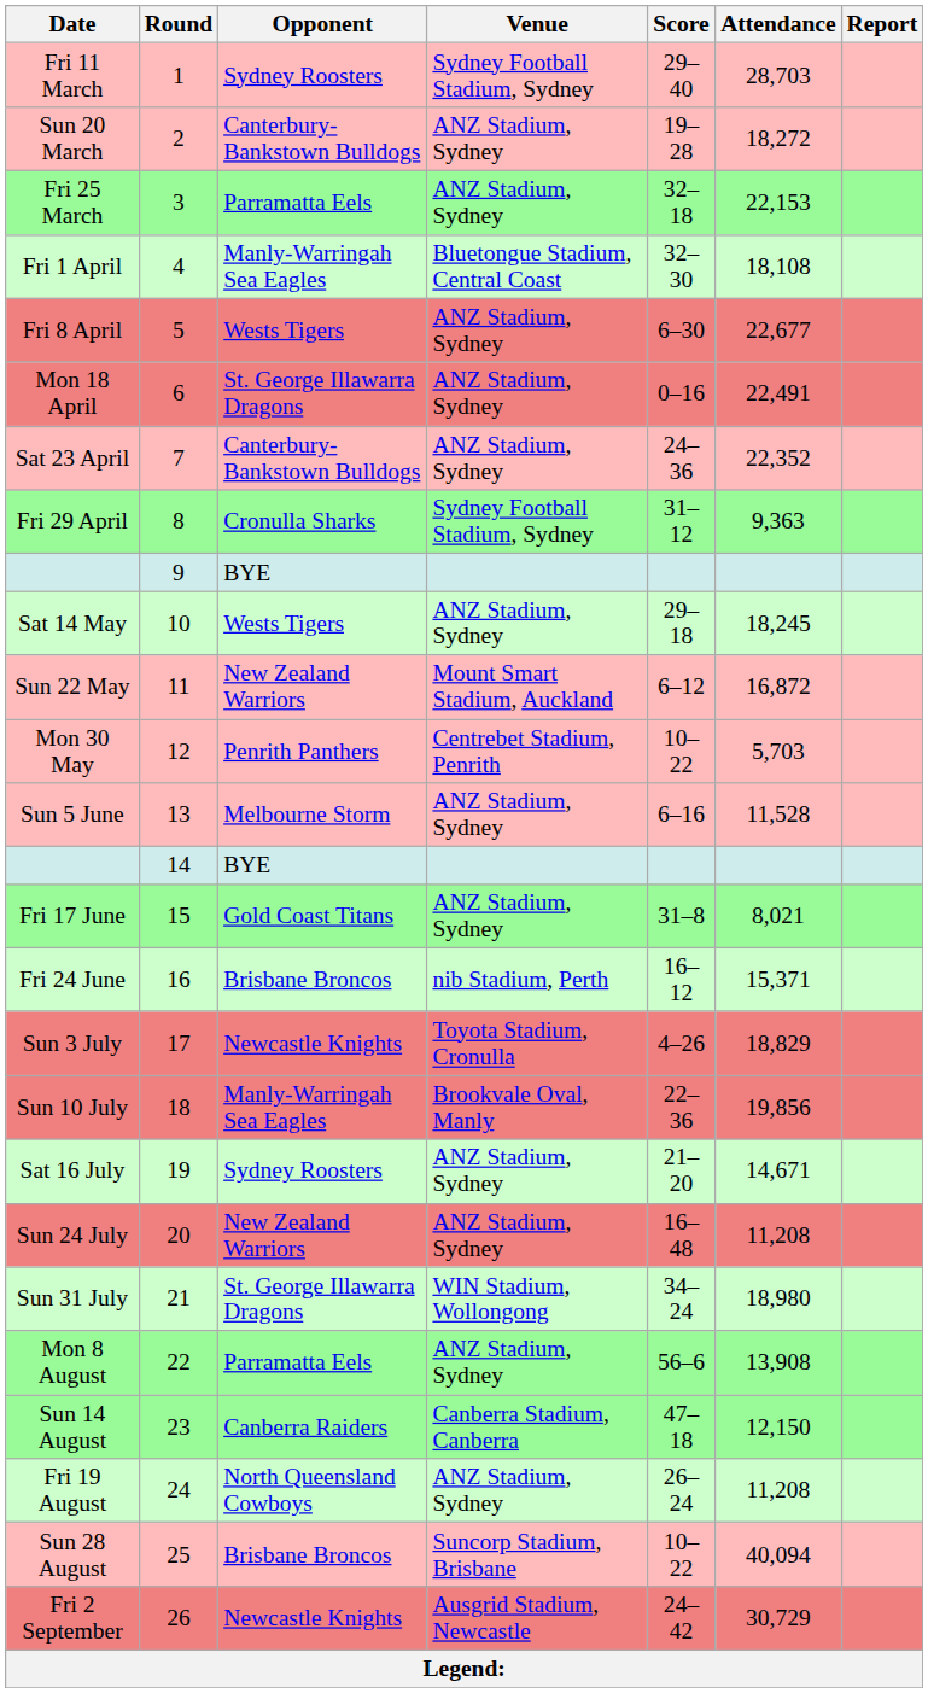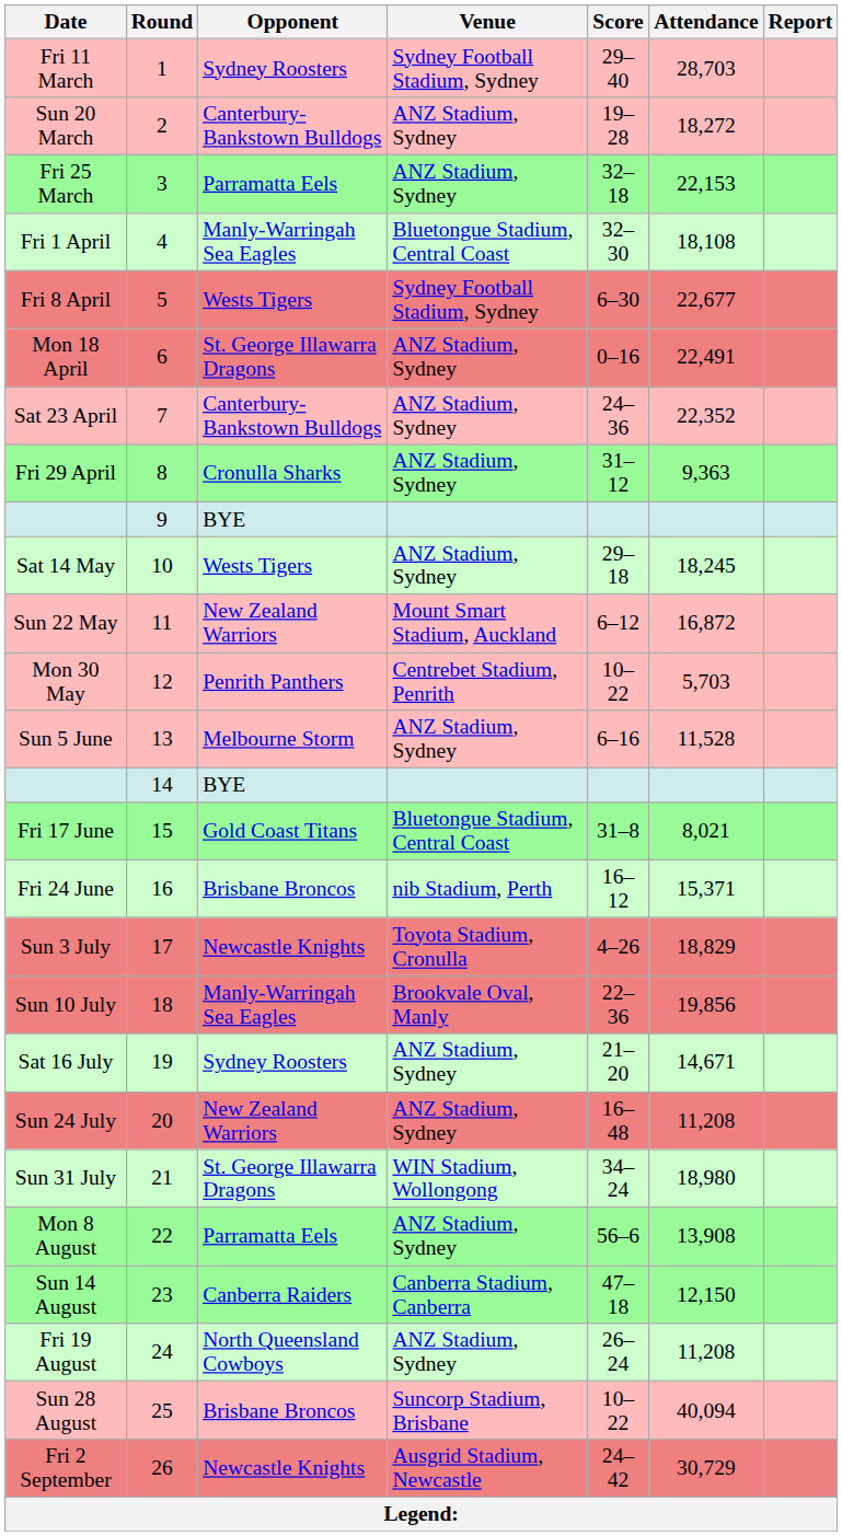Fri 8 April | Venue: ANZ Stadium, Sydney -> Sydney Football Stadium, Sydney
Fri 29 April | Venue: Sydney Football Stadium, Sydney -> ANZ Stadium, Sydney
Fri 17 June | Venue: ANZ Stadium, Sydney -> Bluetongue Stadium, Central Coast
